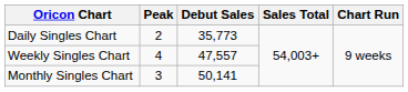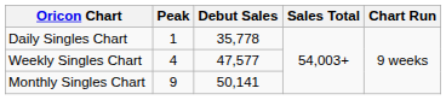Daily Singles Chart | Peak: 2 -> 1
Daily Singles Chart | Debut Sales: 35,773 -> 35,778
Weekly Singles Chart | Debut Sales: 47,557 -> 47,577
Monthly Singles Chart | Peak: 3 -> 9
